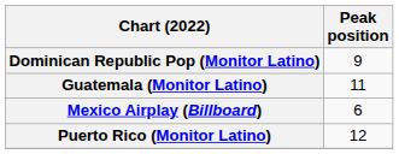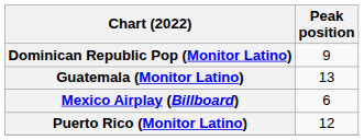Guatemala (Monitor Latino) | Peak position: 11 -> 13
